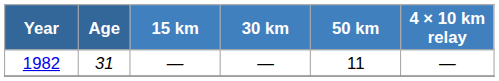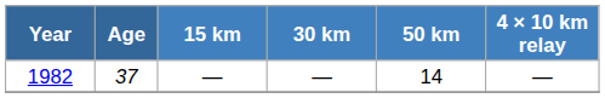1982 | Age: 31 -> 37
1982 | 50 km: 11 -> 14
